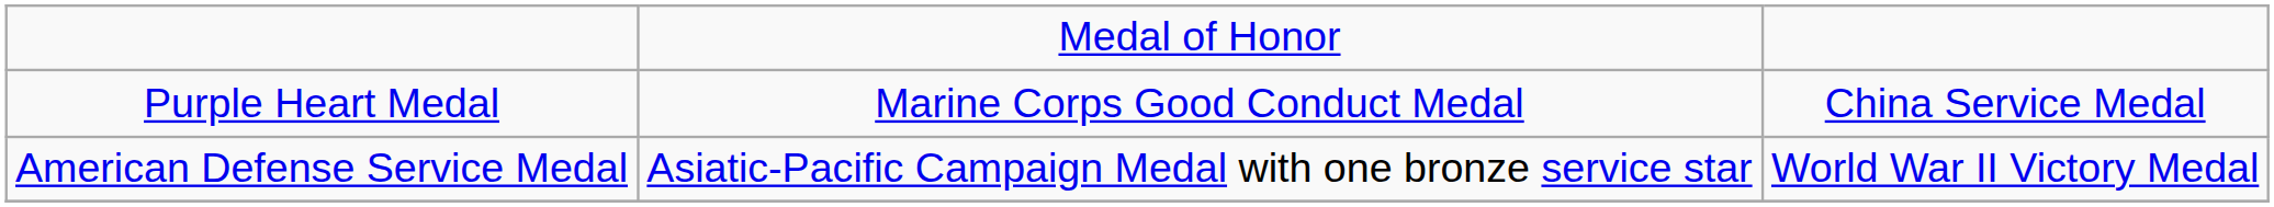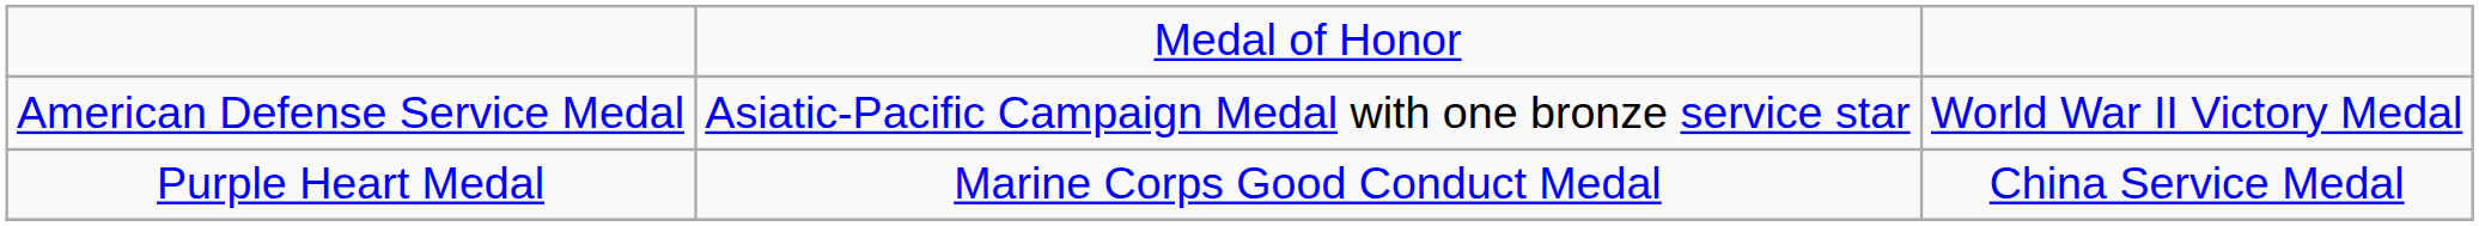rows swapped: Purple Heart Medal <-> American Defense Service Medal
